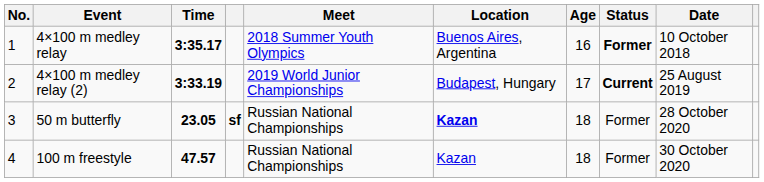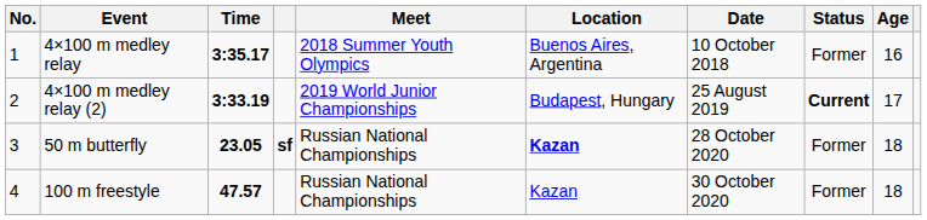columns swapped: Date <-> Age
4×100 m medley relay | Status: bold -> normal
